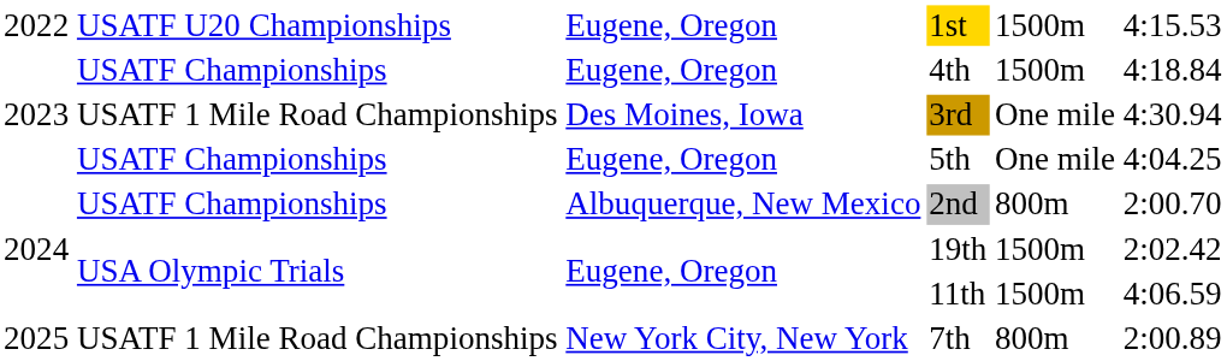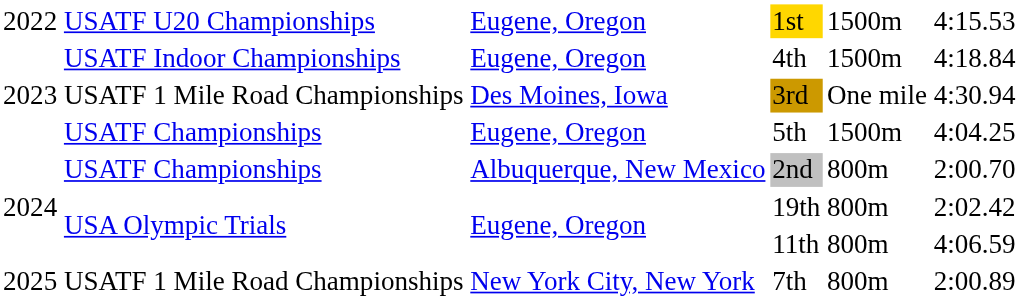4th | column 2: USATF Championships -> USATF Indoor Championships
5th | column 5: One mile -> 1500m
19th | column 5: 1500m -> 800m
11th | column 5: 1500m -> 800m
